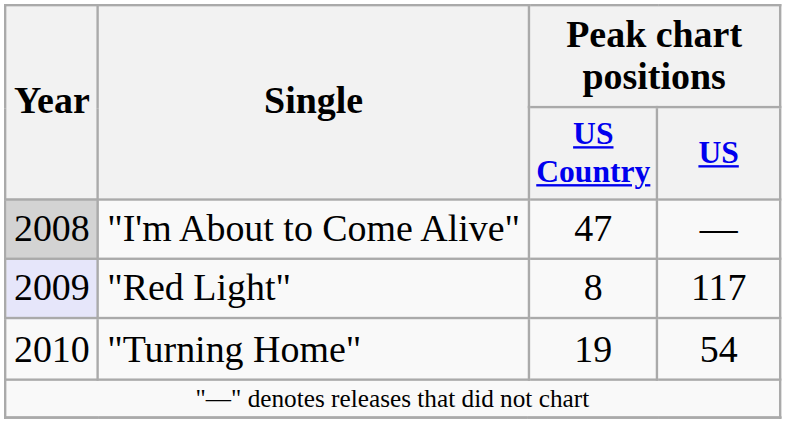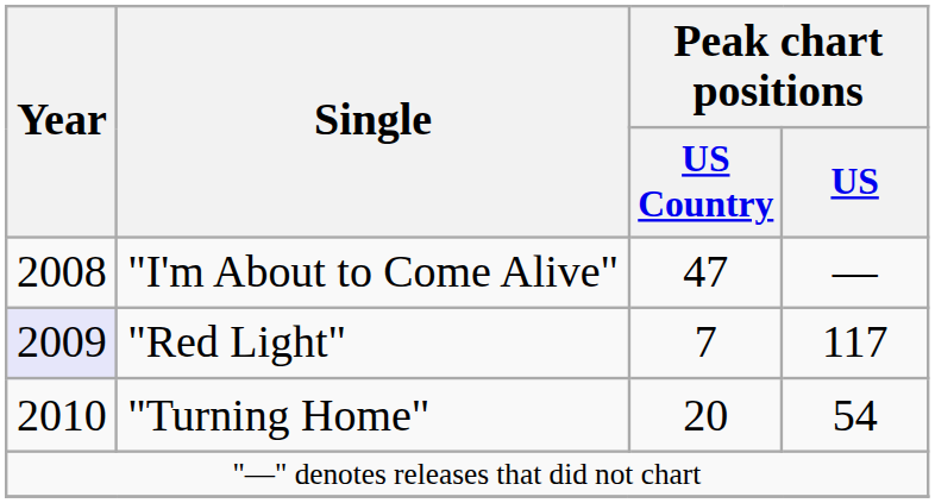"I'm About to Come Alive" | Year: lightgrey background -> no background
"Red Light" | Peak chart positions / US Country: 8 -> 7
"Turning Home" | Peak chart positions / US Country: 19 -> 20
